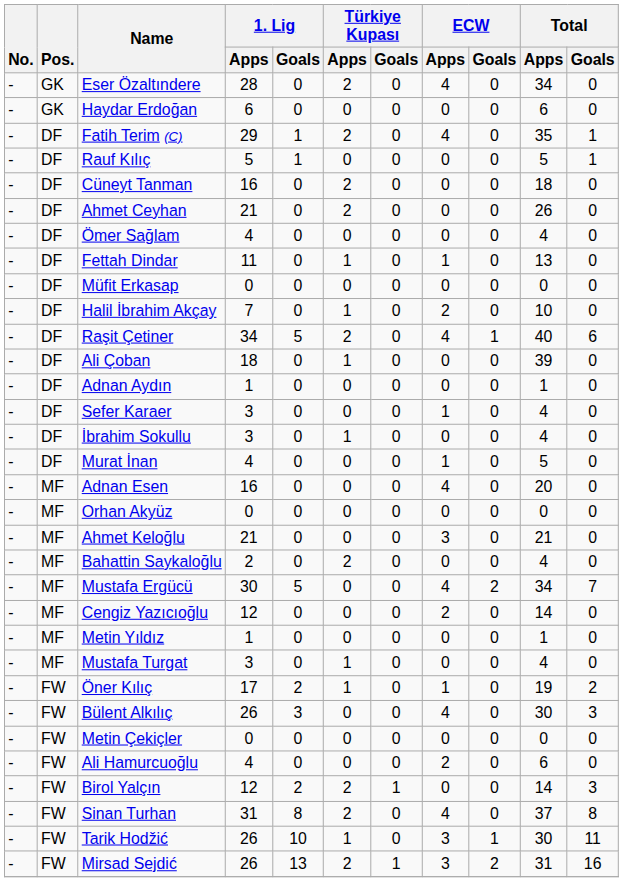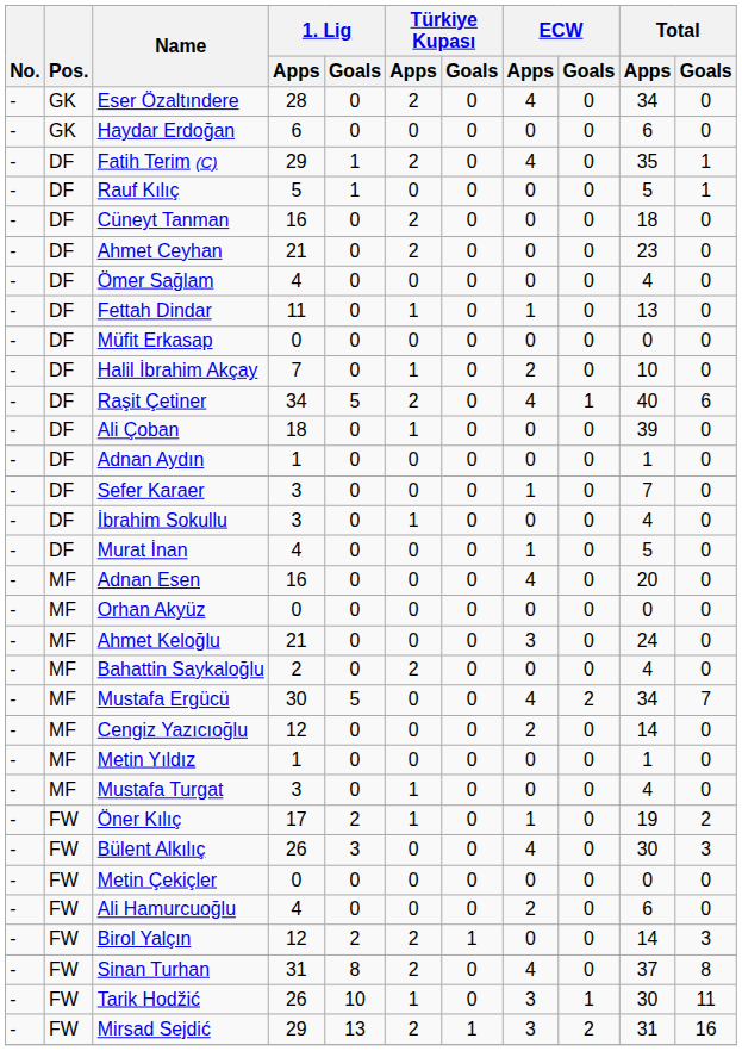Ahmet Ceyhan | Total / Apps: 26 -> 23
Sefer Karaer | Total / Apps: 4 -> 7
Ahmet Keloğlu | Total / Apps: 21 -> 24
Mirsad Sejdić | 1. Lig / Apps: 26 -> 29
